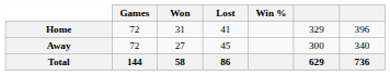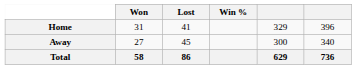- column: Games | 72 | 72 | 144
